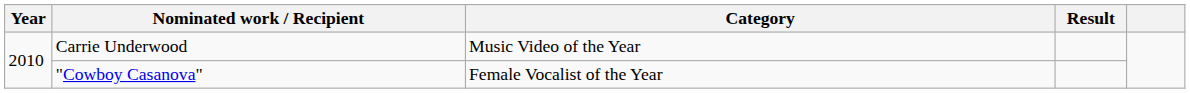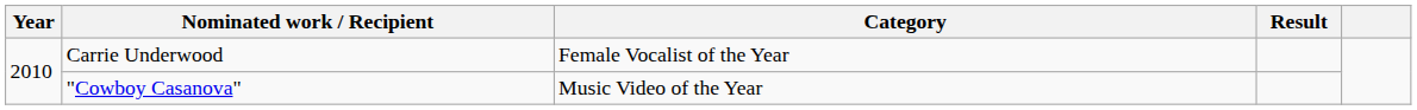Carrie Underwood | Category: Music Video of the Year -> Female Vocalist of the Year
"Cowboy Casanova" | Category: Female Vocalist of the Year -> Music Video of the Year
